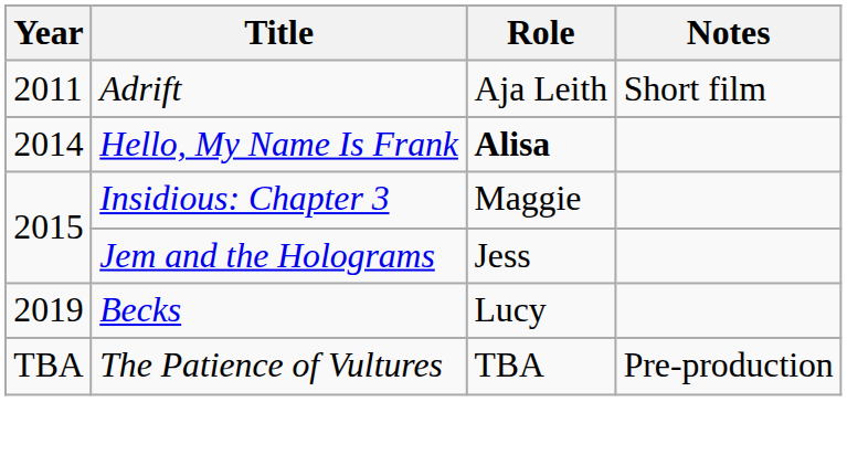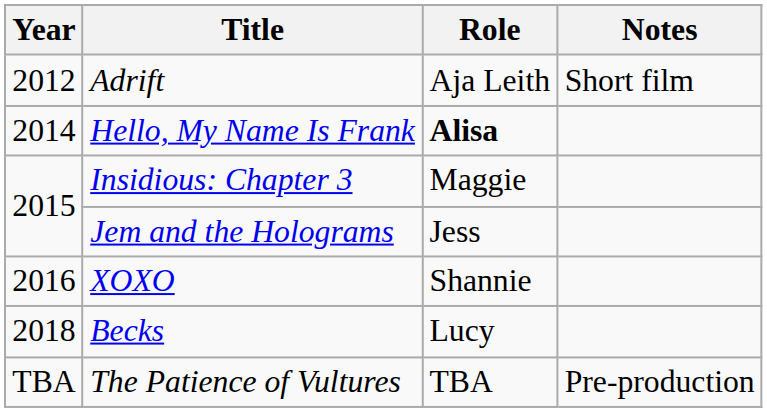Adrift | Year: 2011 -> 2012
+ row: 2016 | XOXO | Shannie
Becks | Year: 2019 -> 2018
